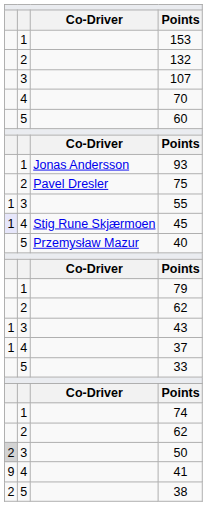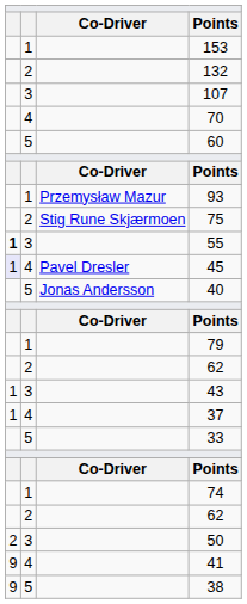93 | column 3: Jonas Andersson -> Przemysław Mazur
75 | column 3: Pavel Dresler -> Stig Rune Skjærmoen
55 | column 1: normal -> bold
45 | column 3: Stig Rune Skjærmoen -> Pavel Dresler
40 | column 3: Przemysław Mazur -> Jonas Andersson
50 | column 1: lightgrey background -> no background
38 | column 1: 2 -> 9
